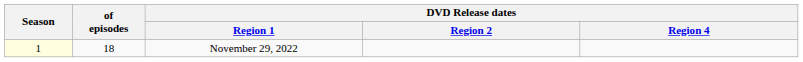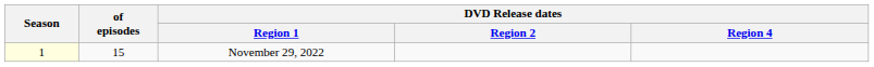November 29, 2022 | of episodes: 18 -> 15
